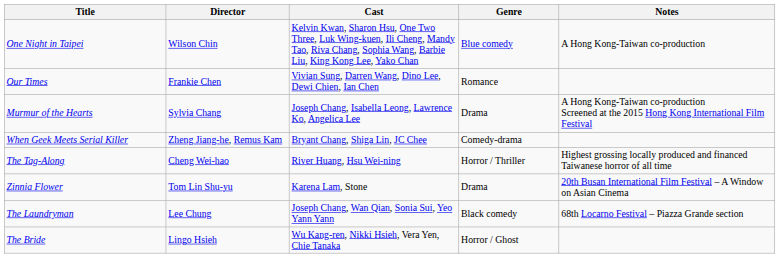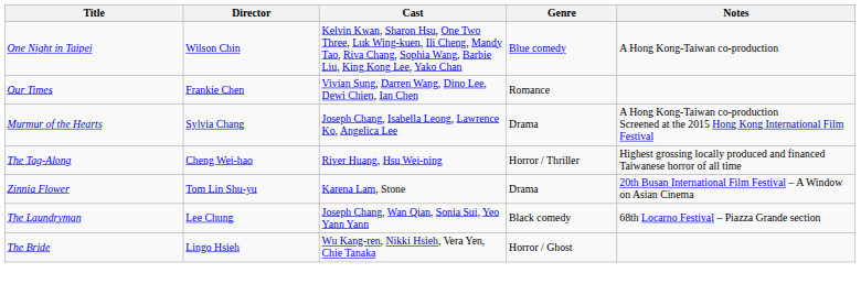- row: When Geek Meets Serial Killer | Zheng Jiang-he, Remus Kam | Bryant Chang, Shiga Lin, JC Chee | Comedy-drama
